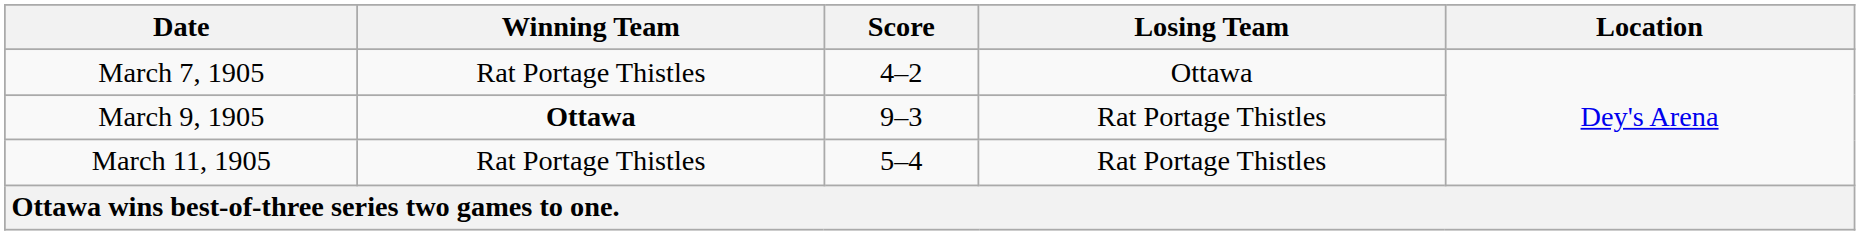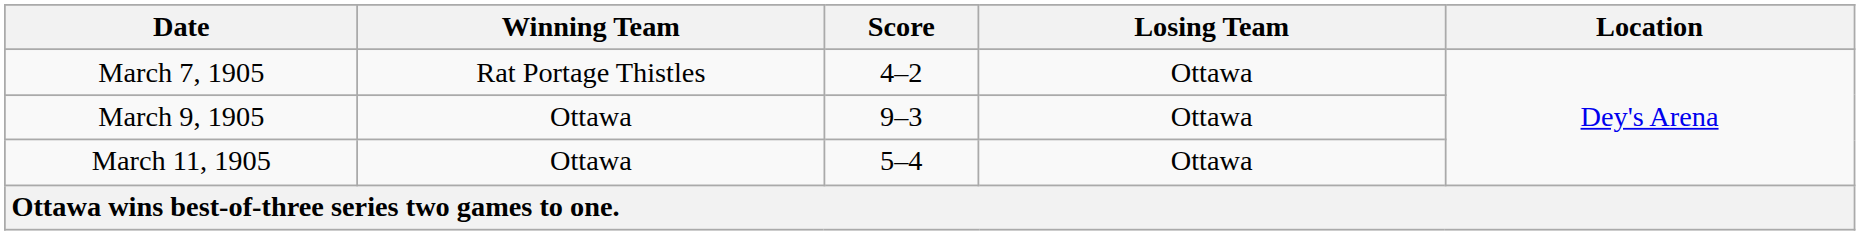March 9, 1905 | Winning Team: bold -> normal
March 9, 1905 | Losing Team: Rat Portage Thistles -> Ottawa
March 11, 1905 | Winning Team: Rat Portage Thistles -> Ottawa
March 11, 1905 | Losing Team: Rat Portage Thistles -> Ottawa
